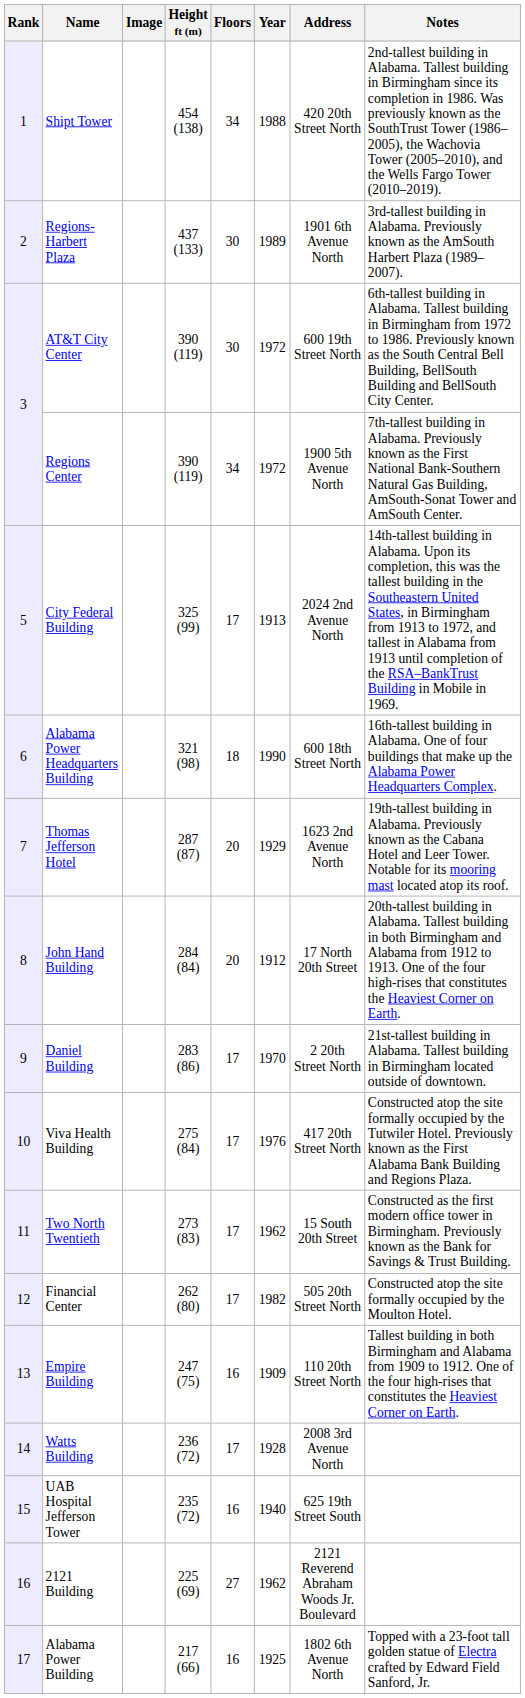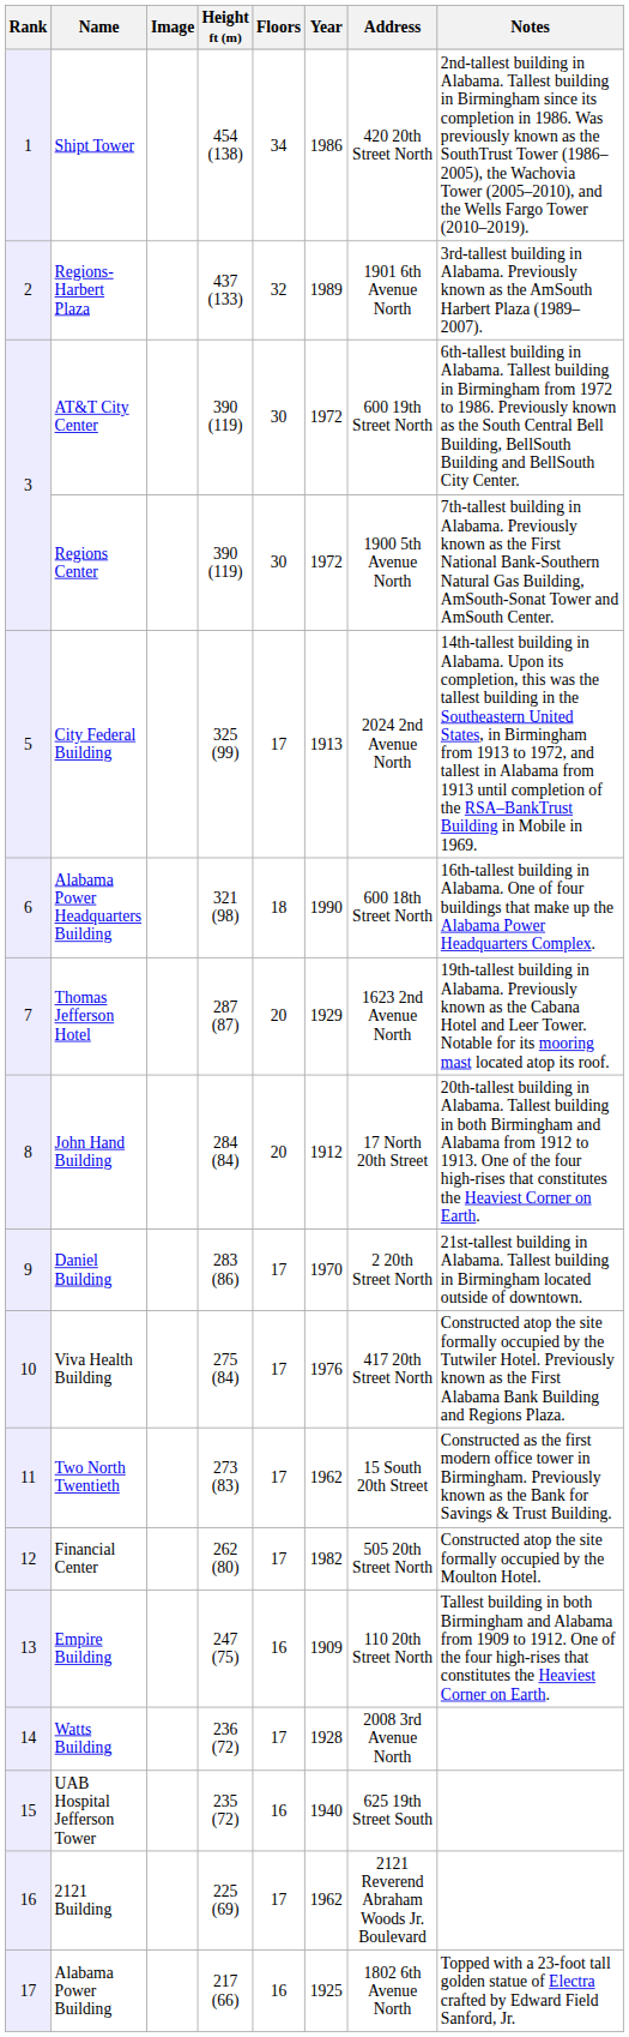Shipt Tower | Year: 1988 -> 1986
Regions-Harbert Plaza | Floors: 30 -> 32
Regions Center | Floors: 34 -> 30
2121 Building | Floors: 27 -> 17
